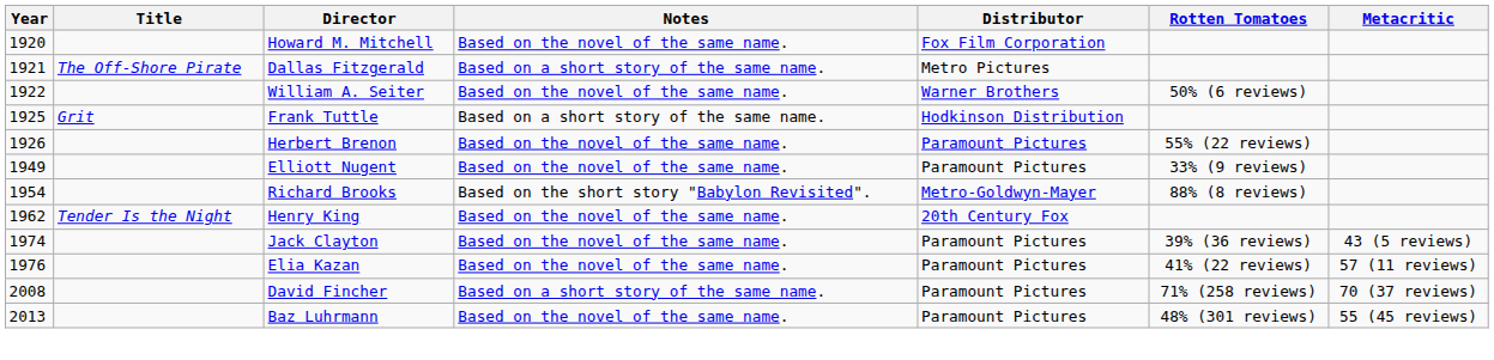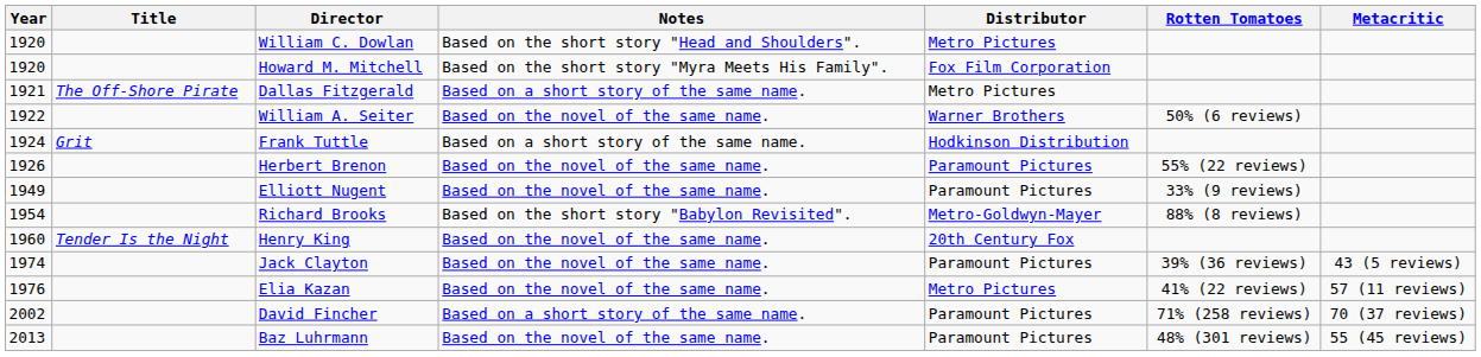+ row: 1920 | William C. Dowlan | Based on the short story "Head and Shoulders". | Metro Pictures
Howard M. Mitchell | Notes: Based on the novel of the same name. -> Based on the short story "Myra Meets His Family".
Frank Tuttle | Year: 1925 -> 1924
Henry King | Year: 1962 -> 1960
Elia Kazan | Distributor: Paramount Pictures -> Metro Pictures
David Fincher | Year: 2008 -> 2002
